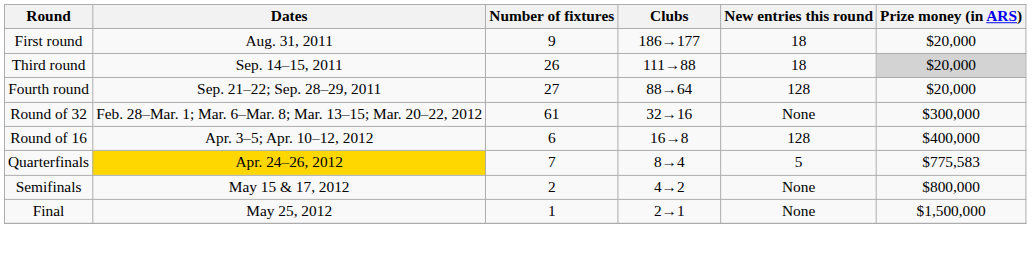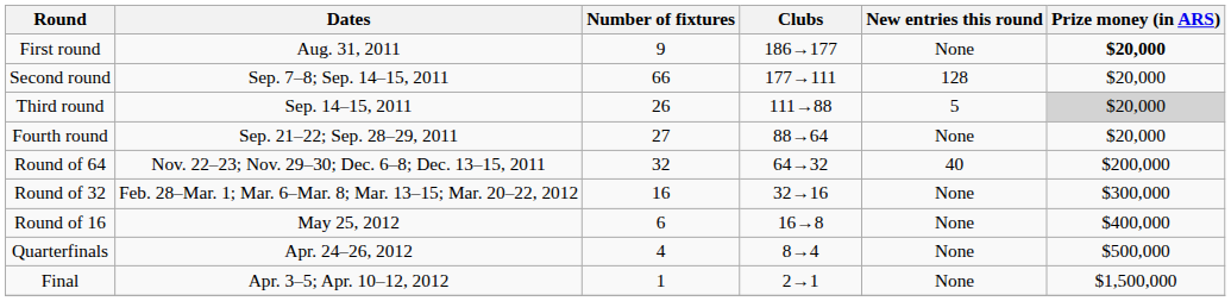First round | New entries this round: 18 -> None
First round | Prize money (in ARS): normal -> bold
+ row: Second round | Sep. 7–8; Sep. 14–15, 2011 | 66 | 177→111 | 128 | $20,000
Third round | New entries this round: 18 -> 5
Fourth round | New entries this round: 128 -> None
+ row: Round of 64 | Nov. 22–23; Nov. 29–30; Dec. 6–8; Dec. 13–15, 2011 | 32 | 64→32 | 40 | $200,000
Round of 32 | Number of fixtures: 61 -> 16
Round of 16 | Dates: Apr. 3–5; Apr. 10–12, 2012 -> May 25, 2012
Round of 16 | New entries this round: 128 -> None
Quarterfinals | Dates: gold background -> no background
Quarterfinals | Number of fixtures: 7 -> 4
Quarterfinals | New entries this round: 5 -> None
Quarterfinals | Prize money (in ARS): $775,583 -> $500,000
- row: Semifinals | May 15 & 17, 2012 | 2 | 4→2 | None | $800,000
Final | Dates: May 25, 2012 -> Apr. 3–5; Apr. 10–12, 2012
